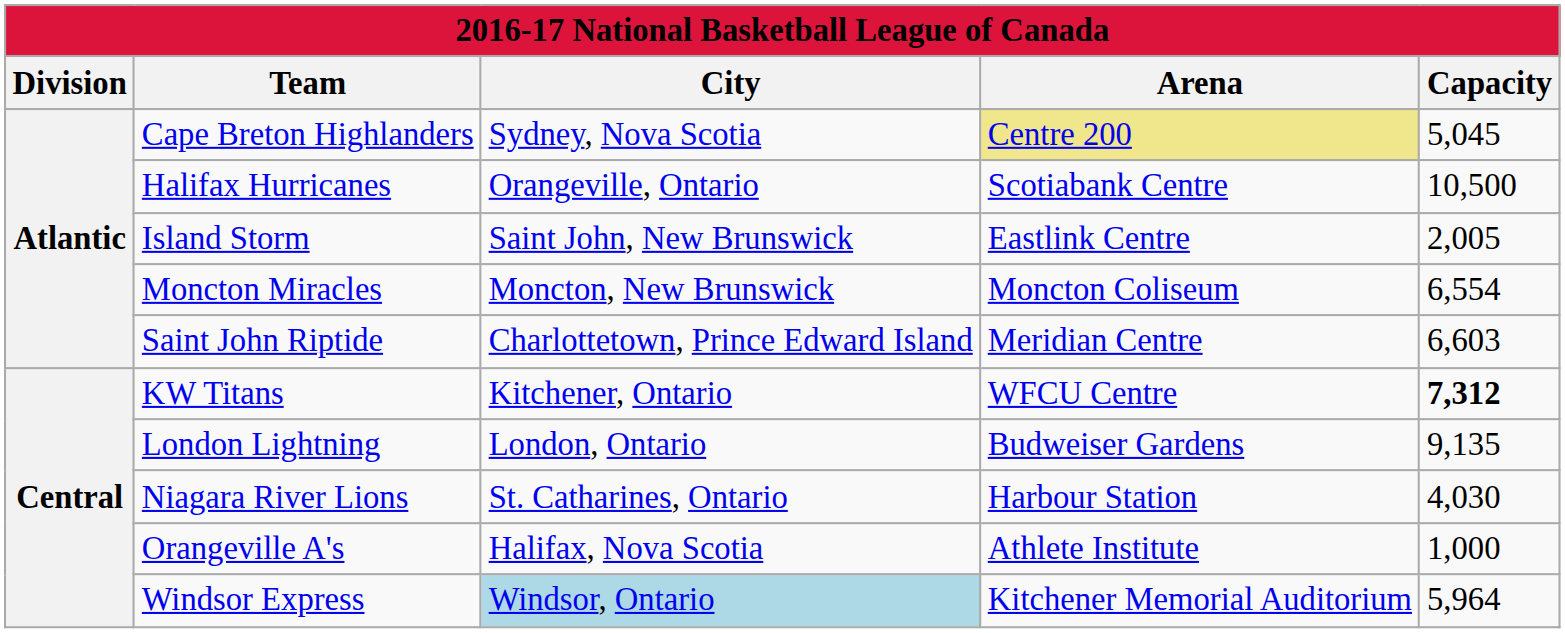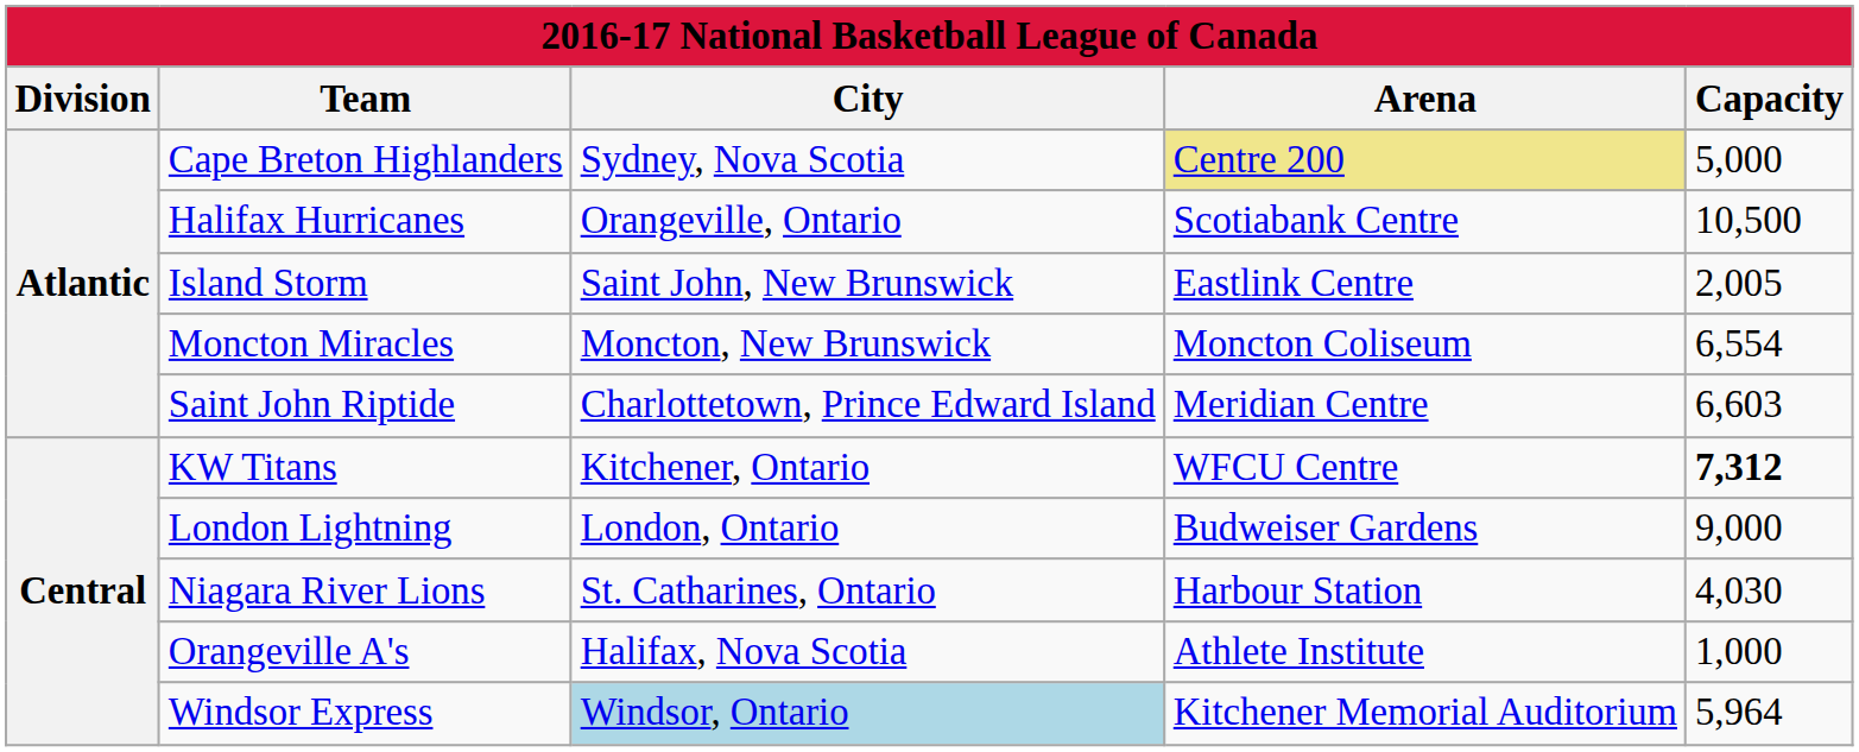Cape Breton Highlanders | Capacity: 5,045 -> 5,000
London Lightning | Capacity: 9,135 -> 9,000
